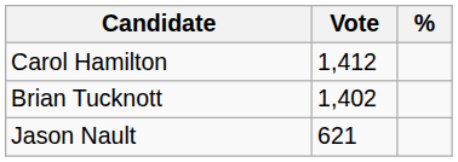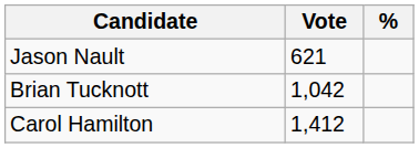rows swapped: Carol Hamilton <-> Jason Nault
Brian Tucknott | Vote: 1,402 -> 1,042
